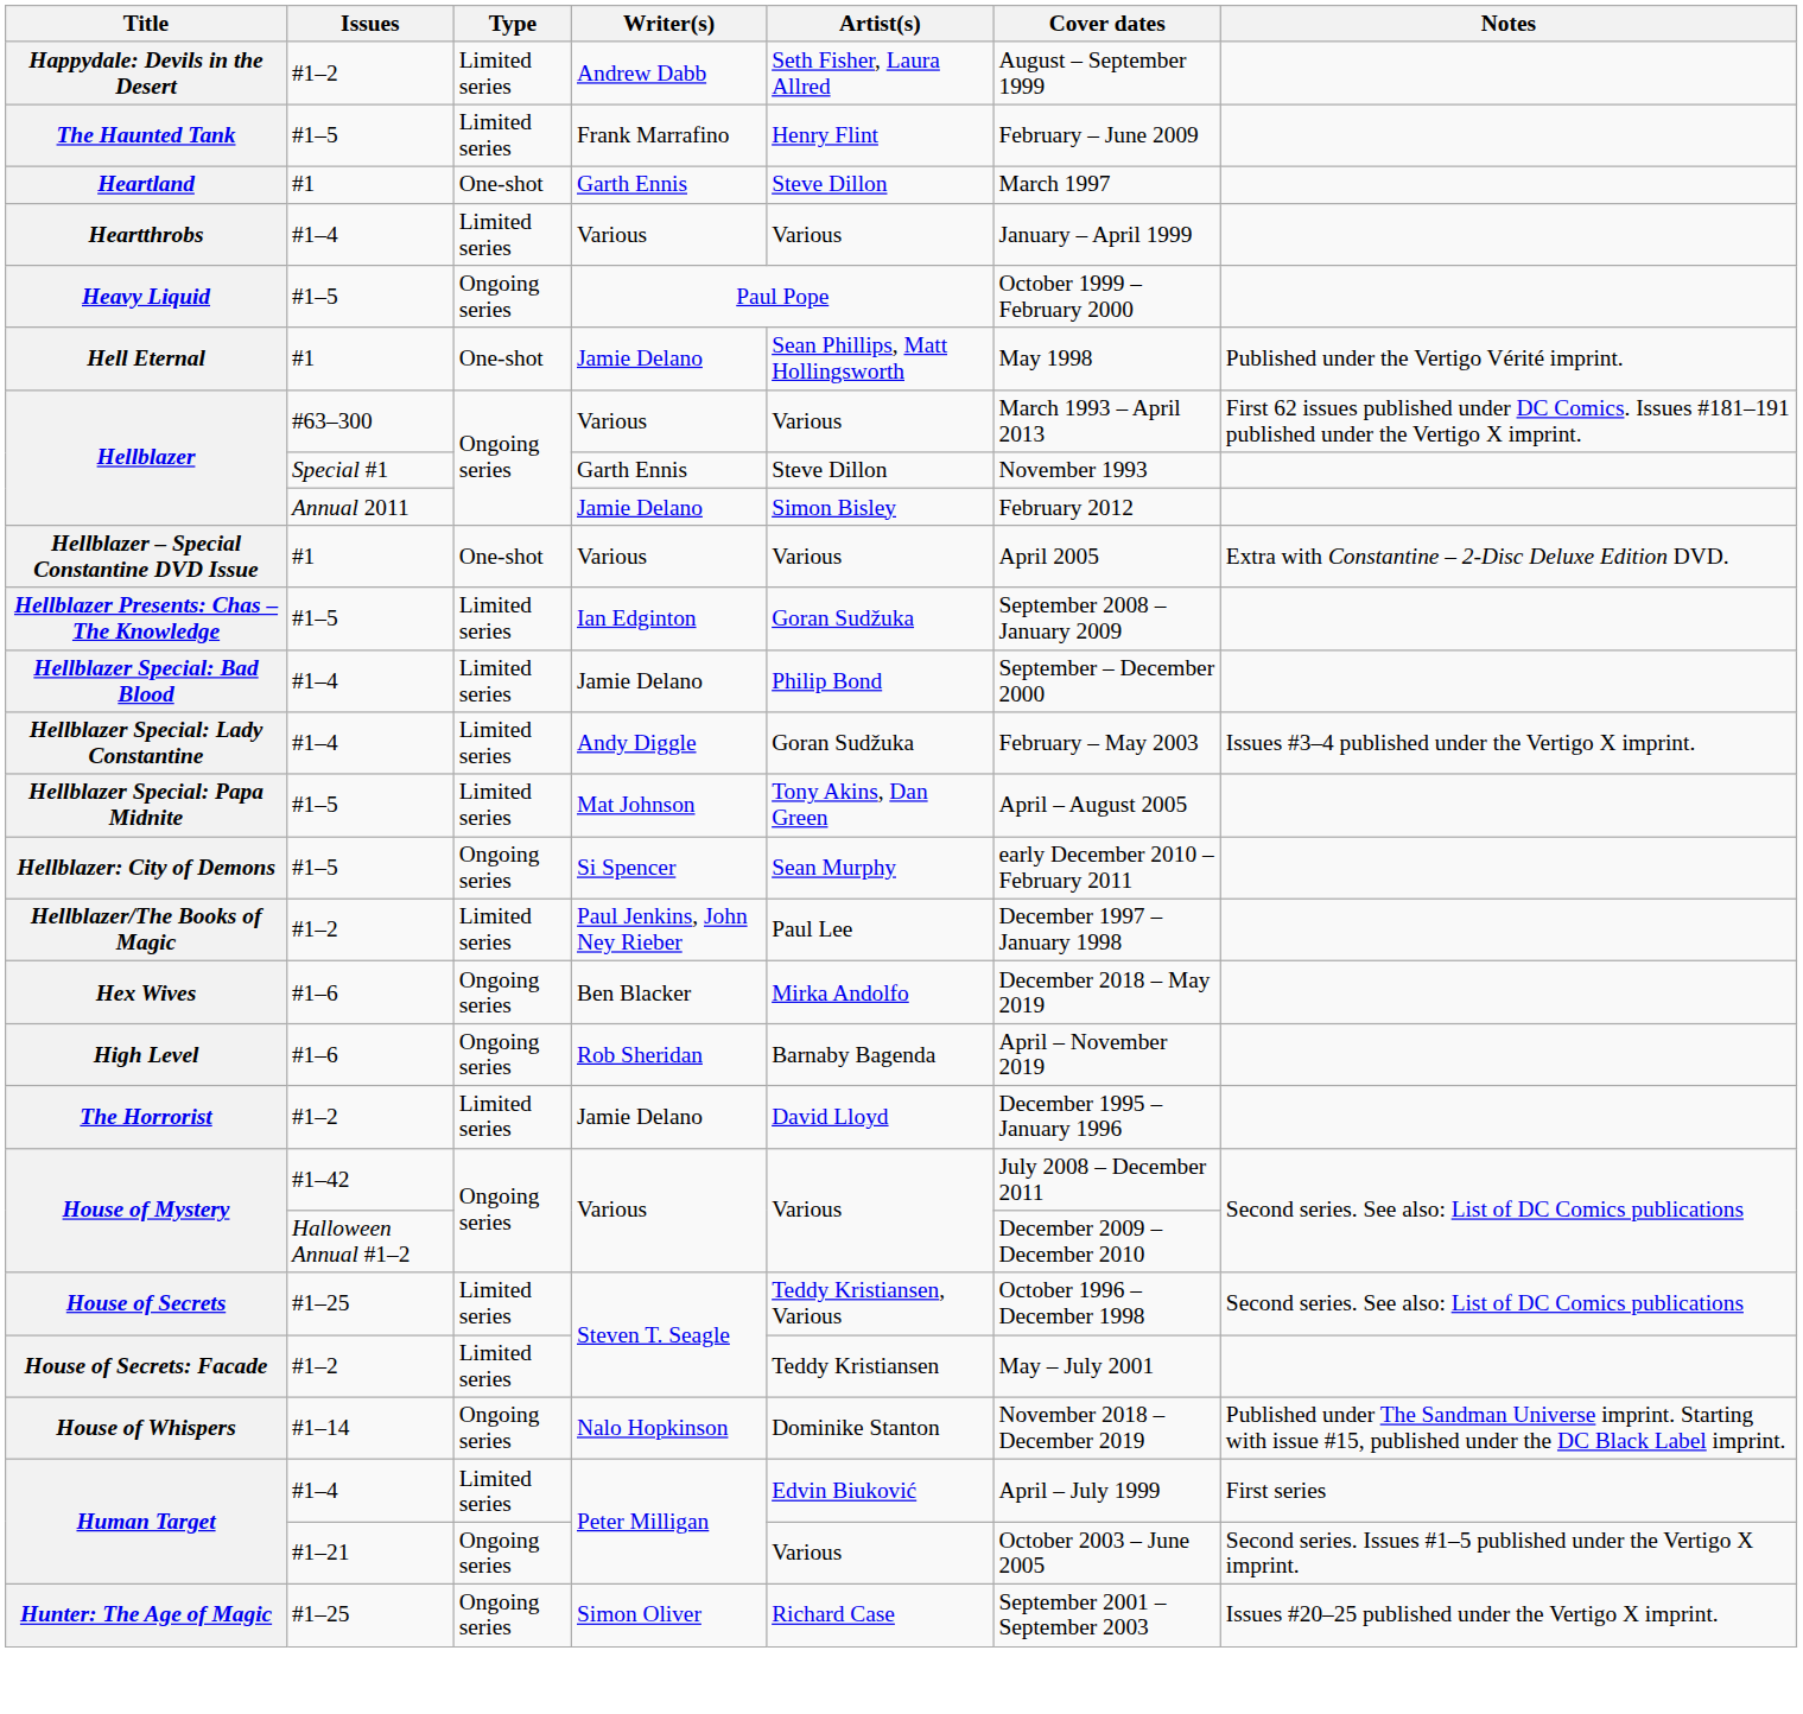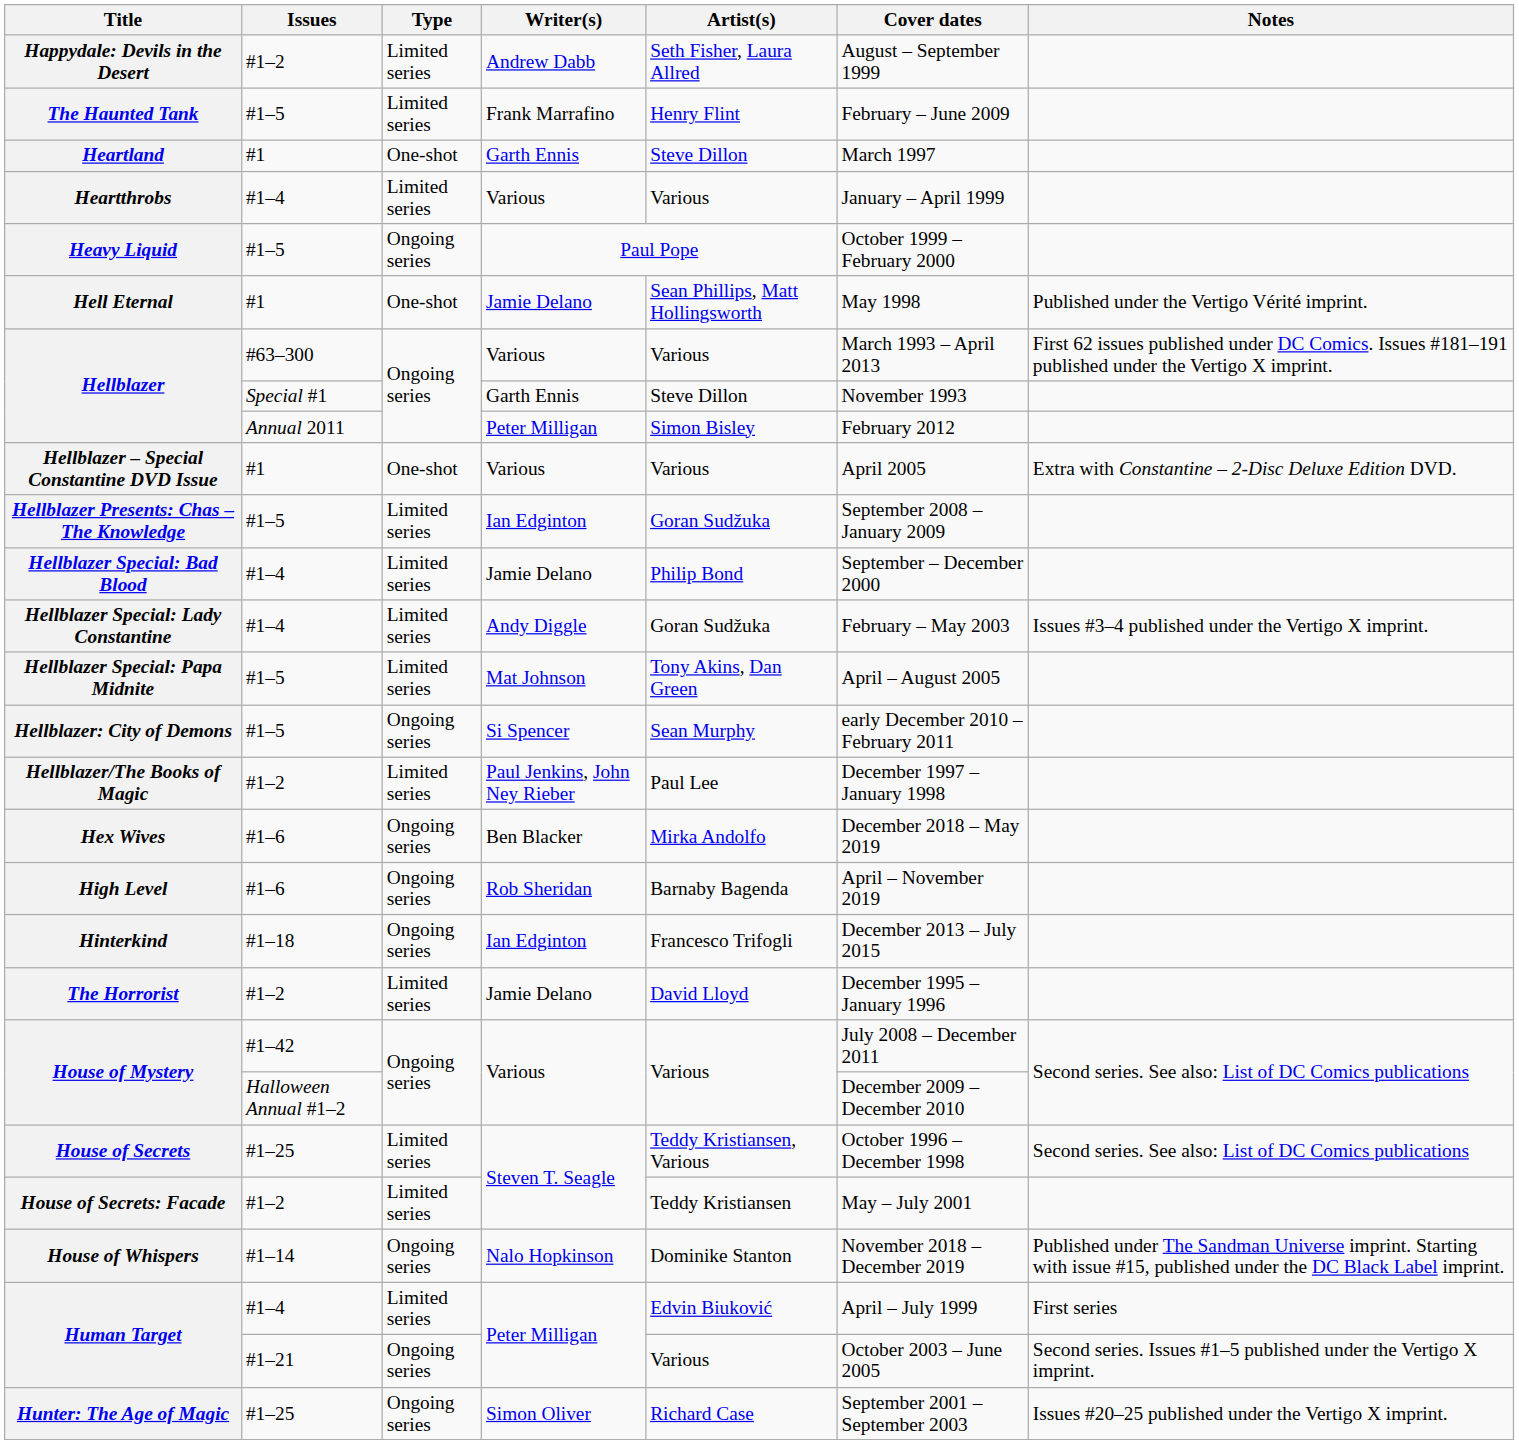Hellblazer / Annual 2011 | Writer(s): Jamie Delano -> Peter Milligan
+ row: Hinterkind | #1–18 | Ongoing series | Ian Edginton | Francesco Trifogli | December 2013 – July 2015
